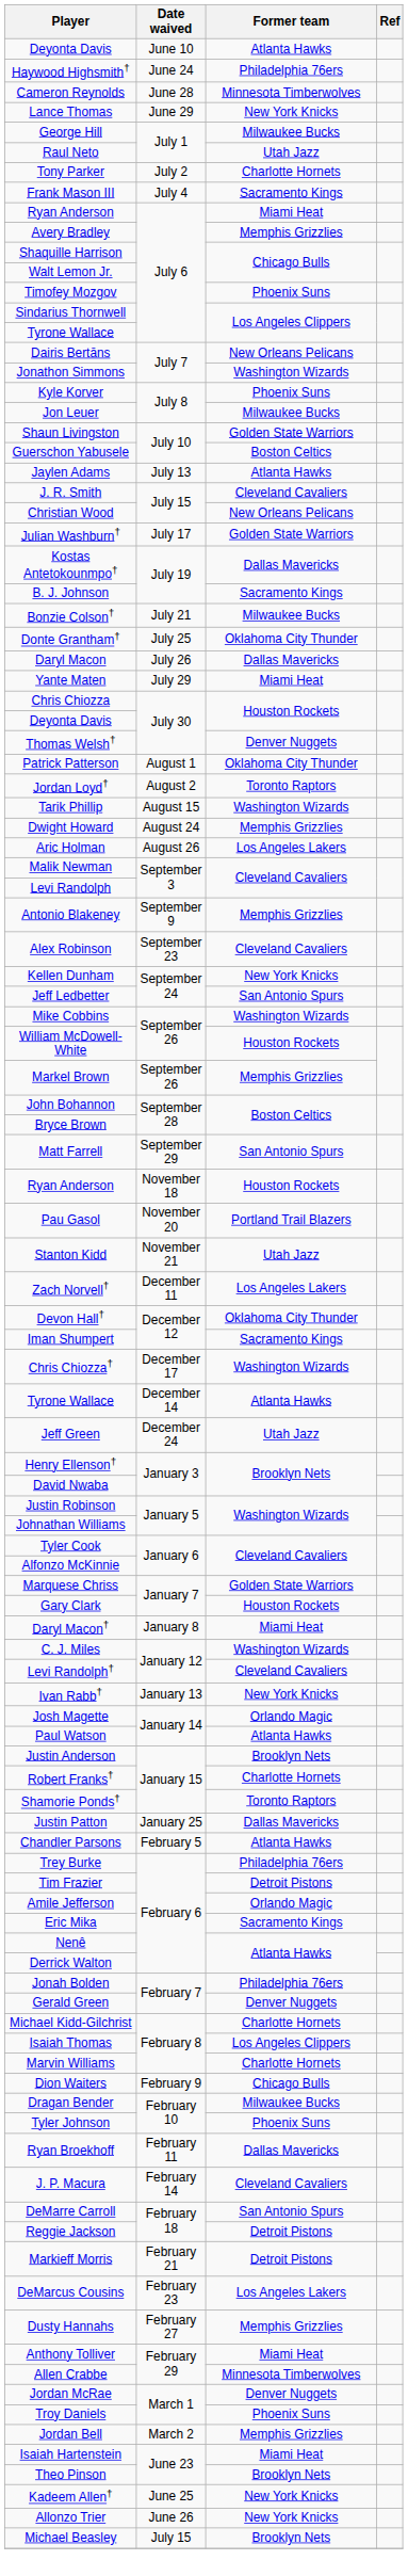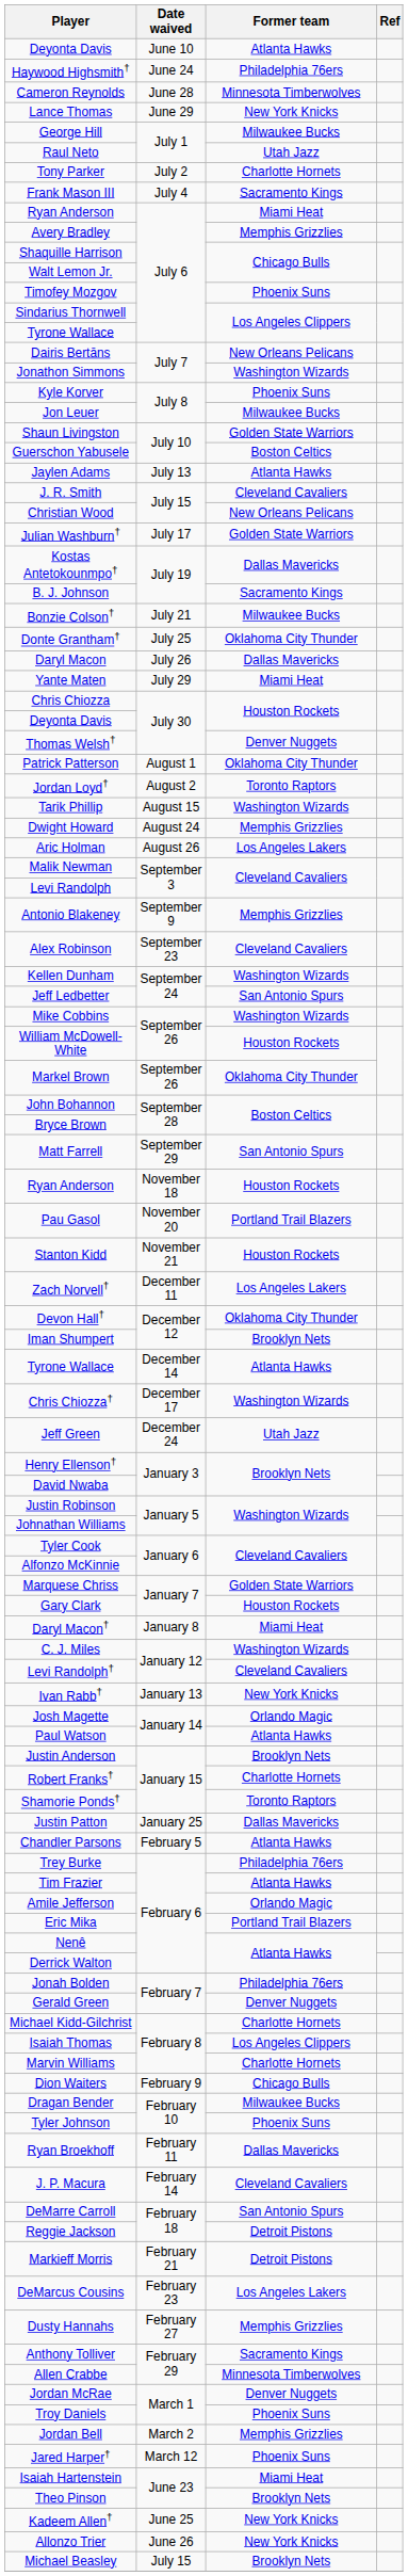Kellen Dunham | Former team: New York Knicks -> Washington Wizards
Markel Brown | Former team: Memphis Grizzlies -> Oklahoma City Thunder
Stanton Kidd | Former team: Utah Jazz -> Houston Rockets
Iman Shumpert | Former team: Sacramento Kings -> Brooklyn Nets
rows swapped: Tyrone Wallace / December 14 <-> Chris Chiozza†
Tim Frazier | Former team: Detroit Pistons -> Atlanta Hawks
Eric Mika | Former team: Sacramento Kings -> Portland Trail Blazers
Anthony Tolliver | Former team: Miami Heat -> Sacramento Kings
+ row: Jared Harper† | March 12 | Phoenix Suns
